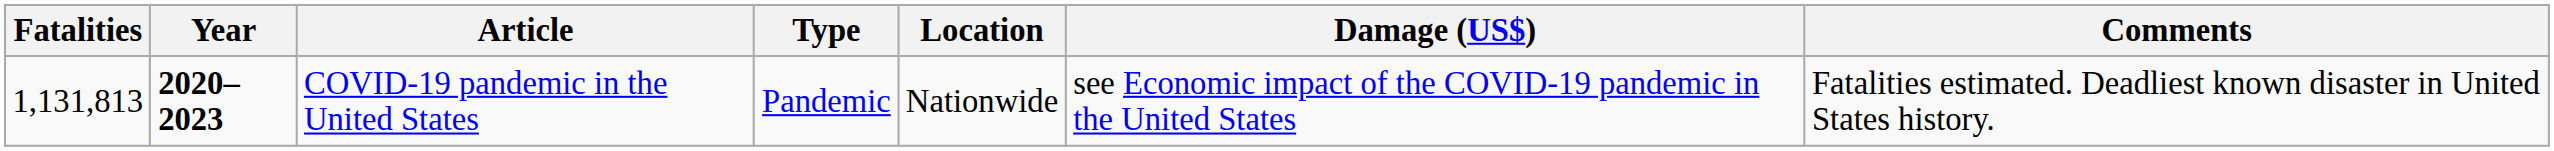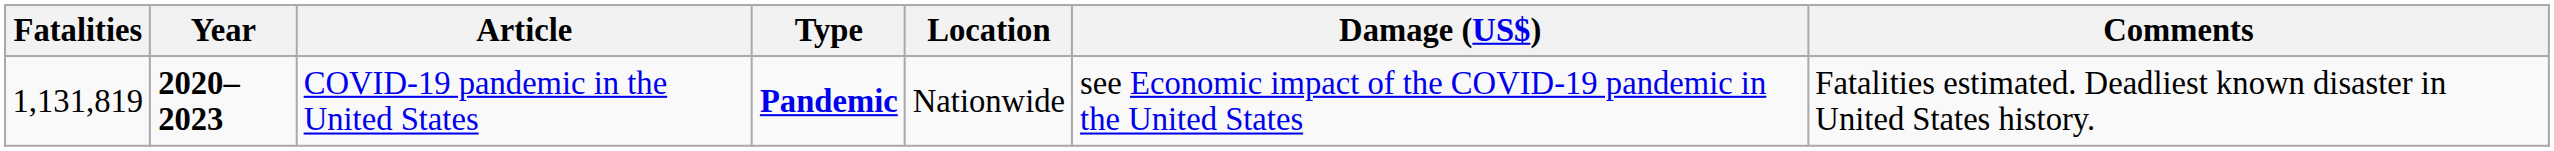COVID-19 pandemic in the United States | Fatalities: 1,131,813 -> 1,131,819
COVID-19 pandemic in the United States | Type: normal -> bold
